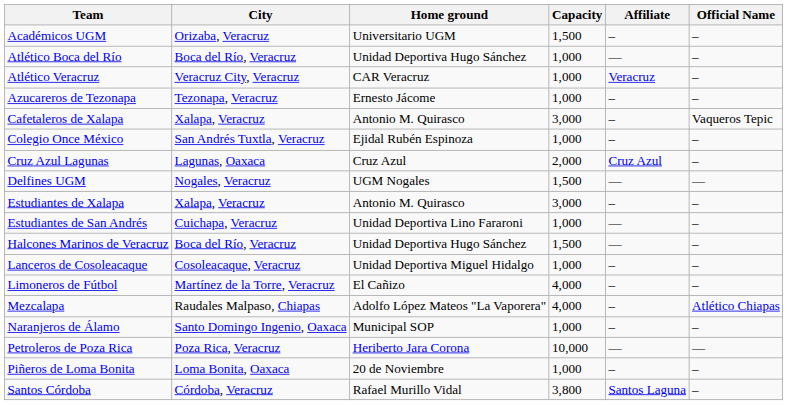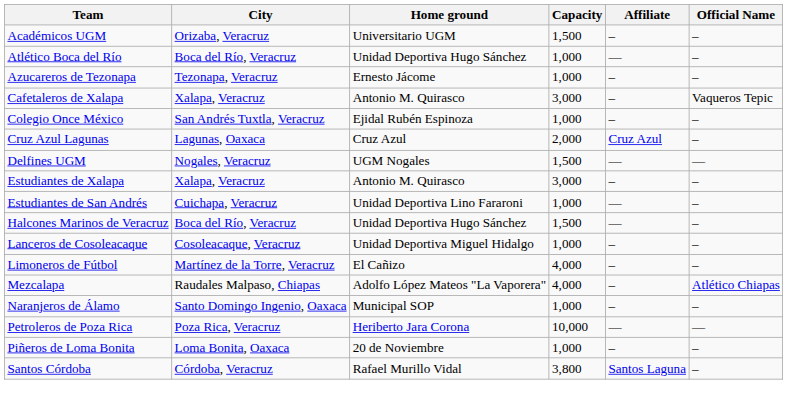- row: Atlético Veracruz | Veracruz City, Veracruz | CAR Veracruz | 1,000 | Veracruz | –
